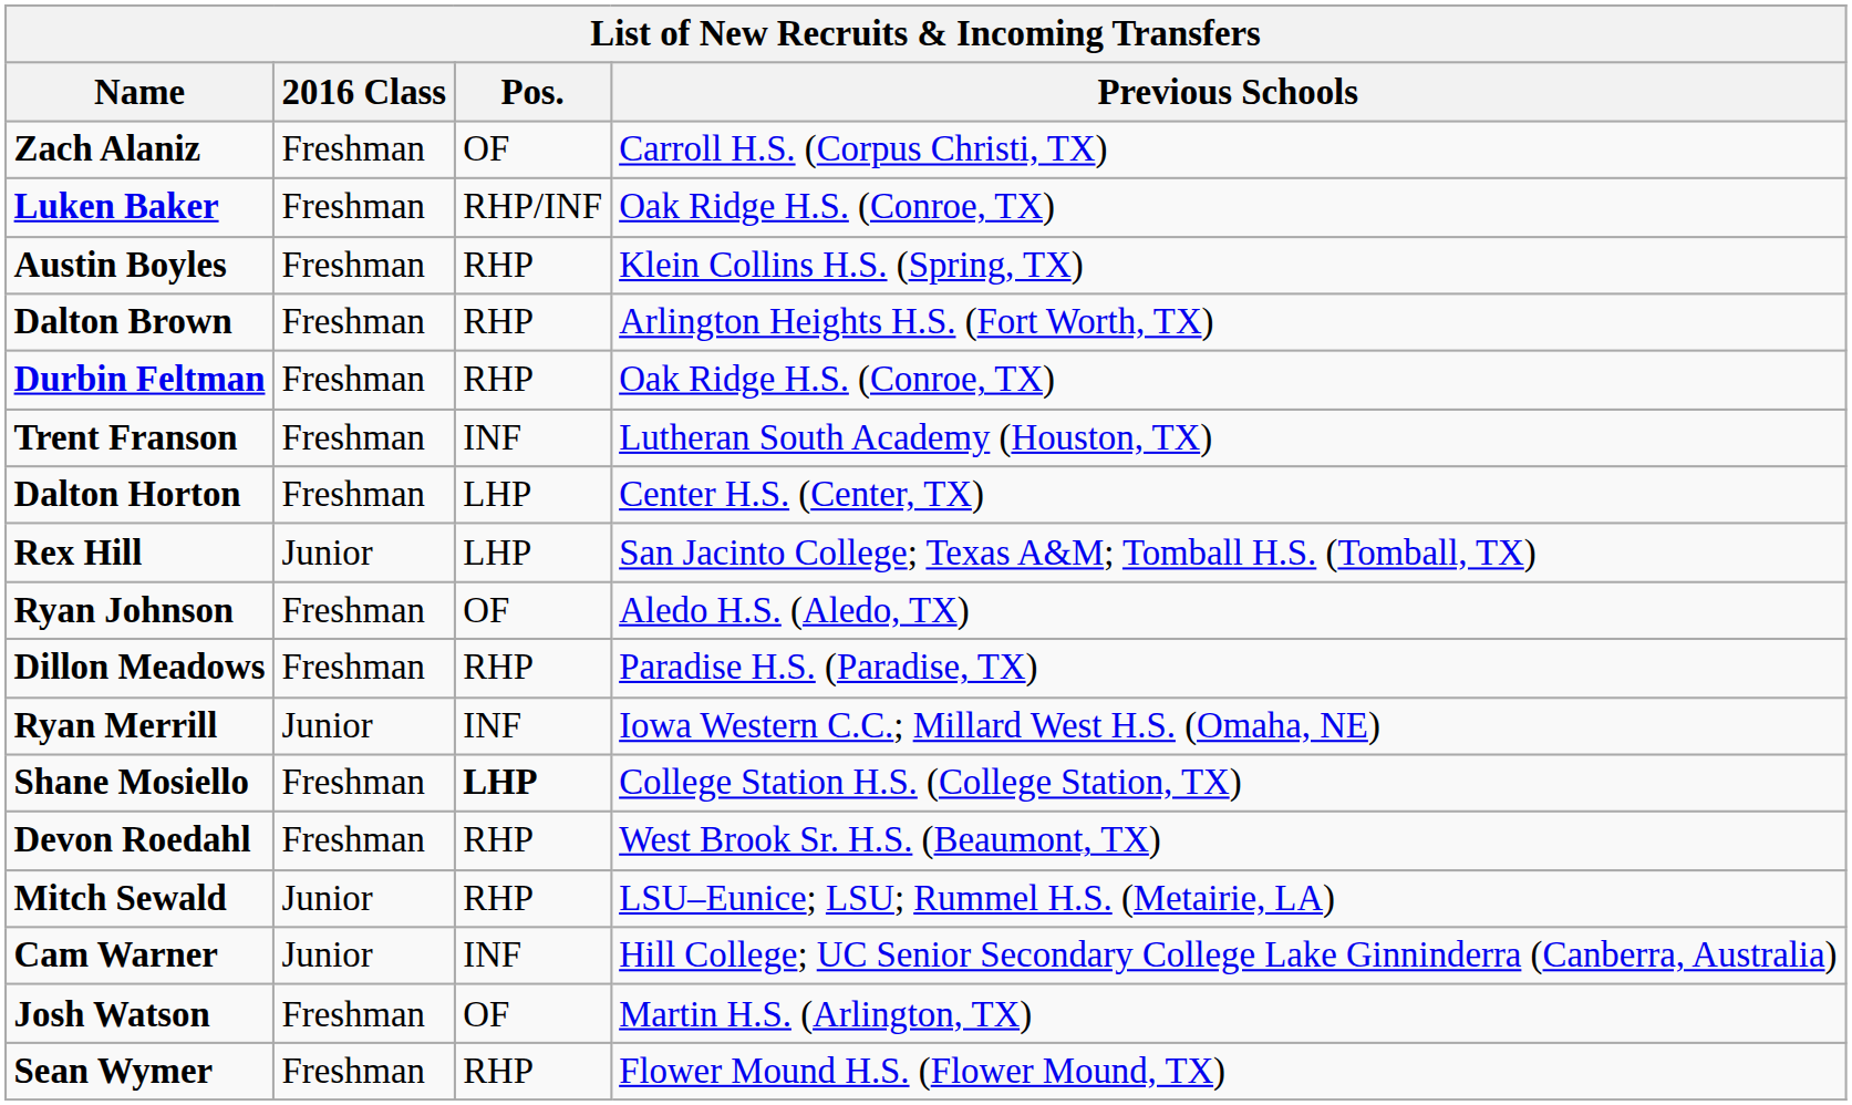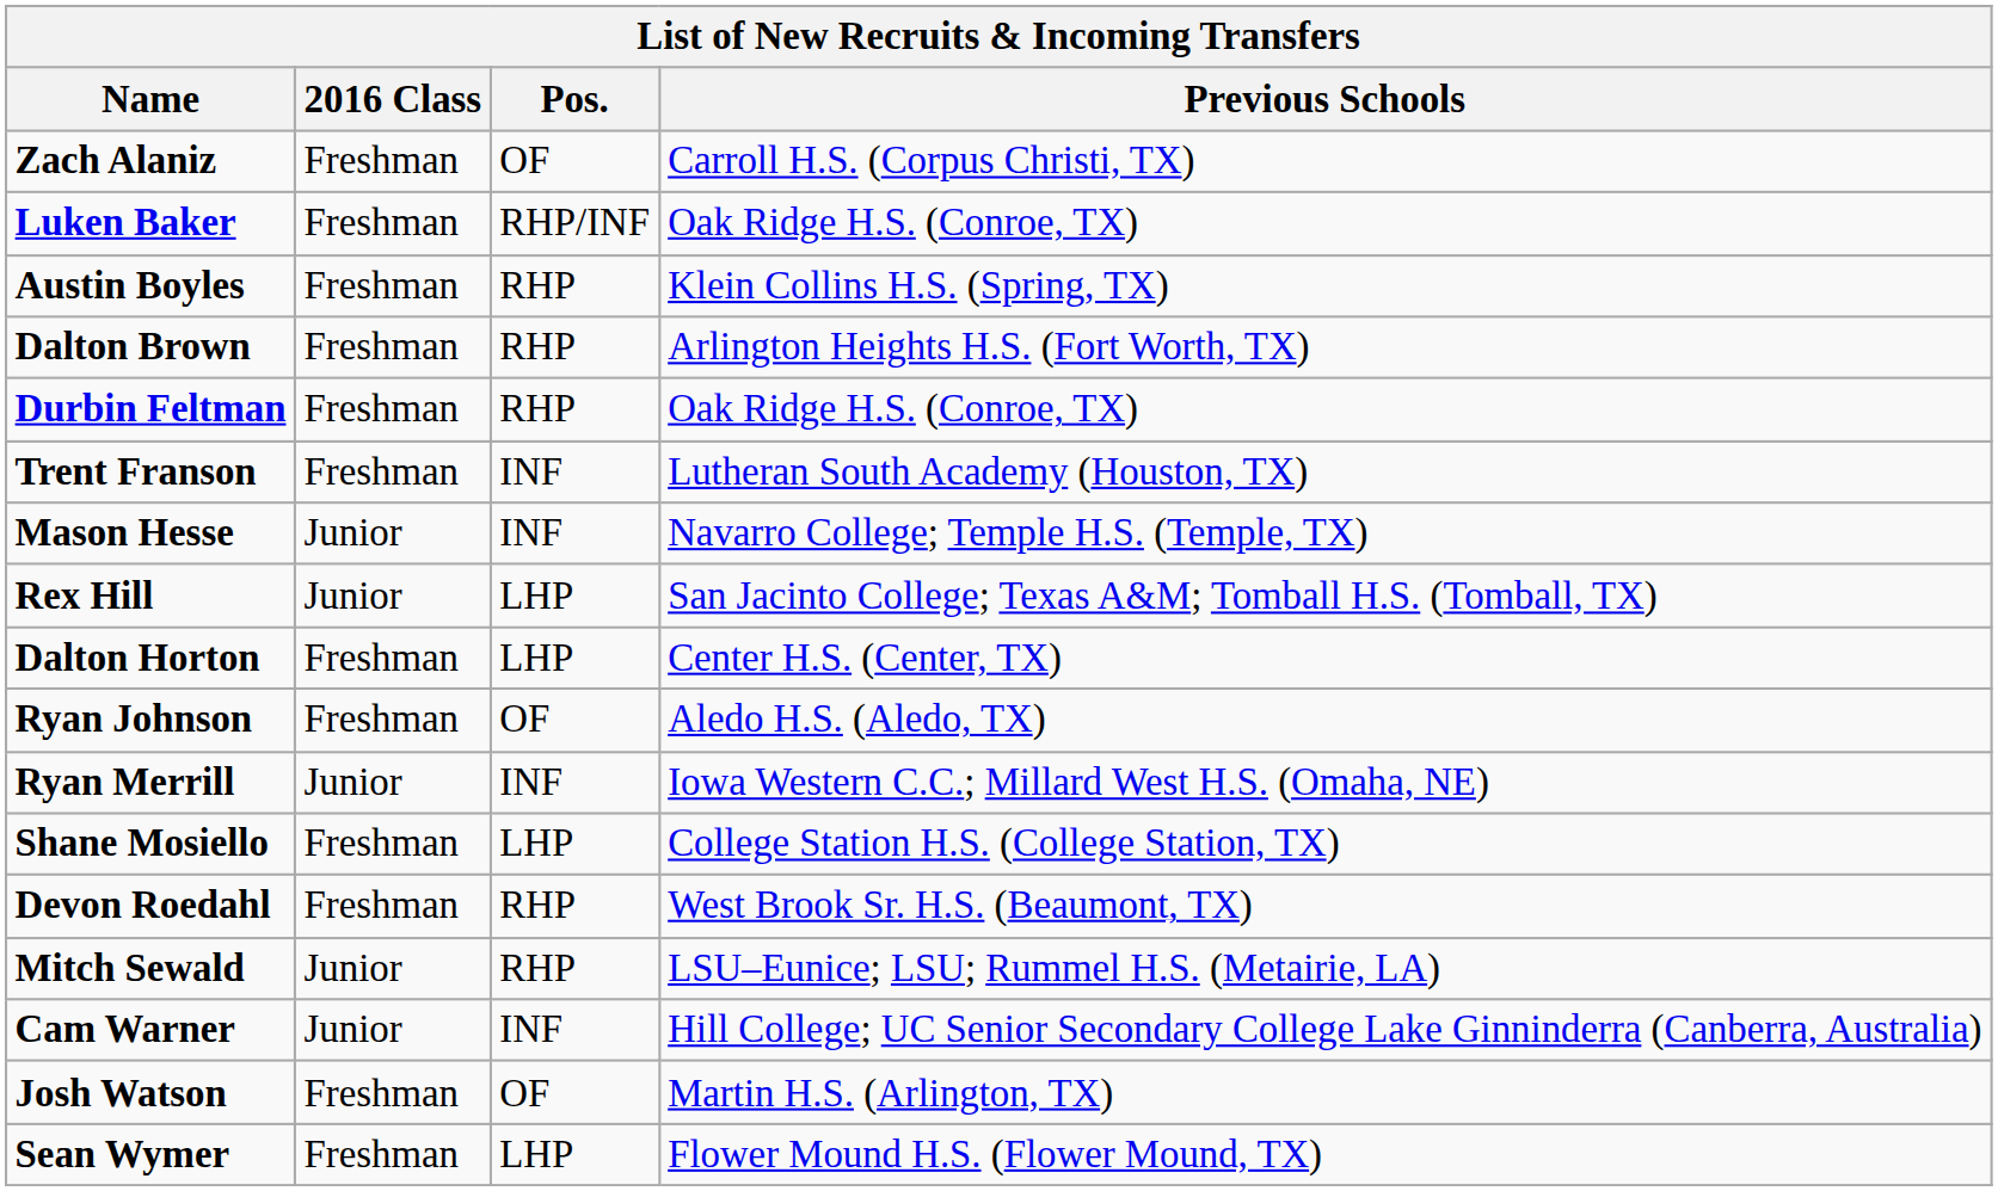+ row: Mason Hesse | Junior | INF | Navarro College; Temple H.S. (Temple, TX)
rows swapped: Rex Hill <-> Dalton Horton
- row: Dillon Meadows | Freshman | RHP | Paradise H.S. (Paradise, TX)
Shane Mosiello | Pos.: bold -> normal
Sean Wymer | Pos.: RHP -> LHP
